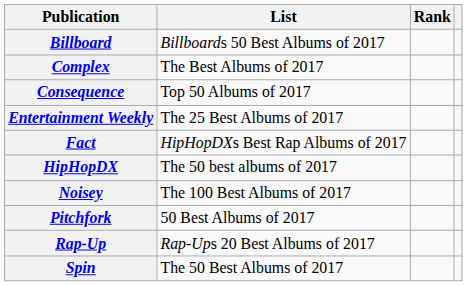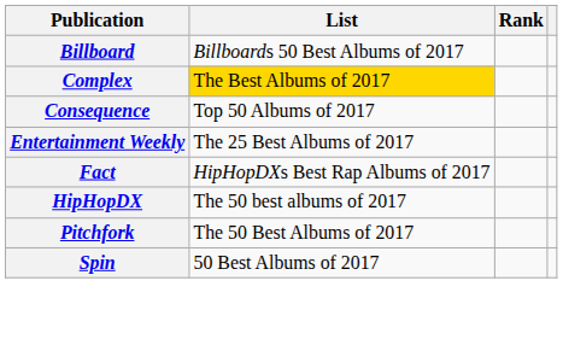Complex | List: no background -> gold background
- row: Noisey | The 100 Best Albums of 2017
Pitchfork | List: 50 Best Albums of 2017 -> The 50 Best Albums of 2017
- row: Rap-Up | Rap-Ups 20 Best Albums of 2017
Spin | List: The 50 Best Albums of 2017 -> 50 Best Albums of 2017
